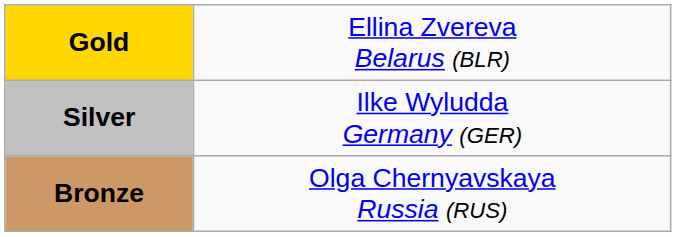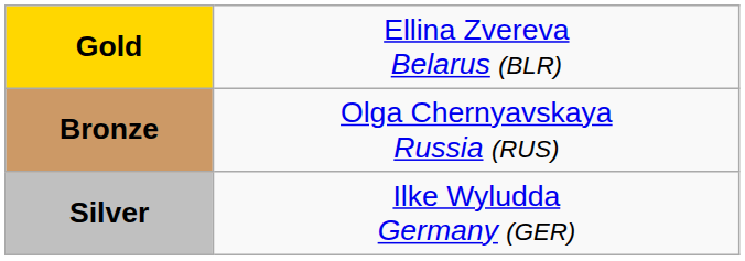rows swapped: Silver <-> Bronze
